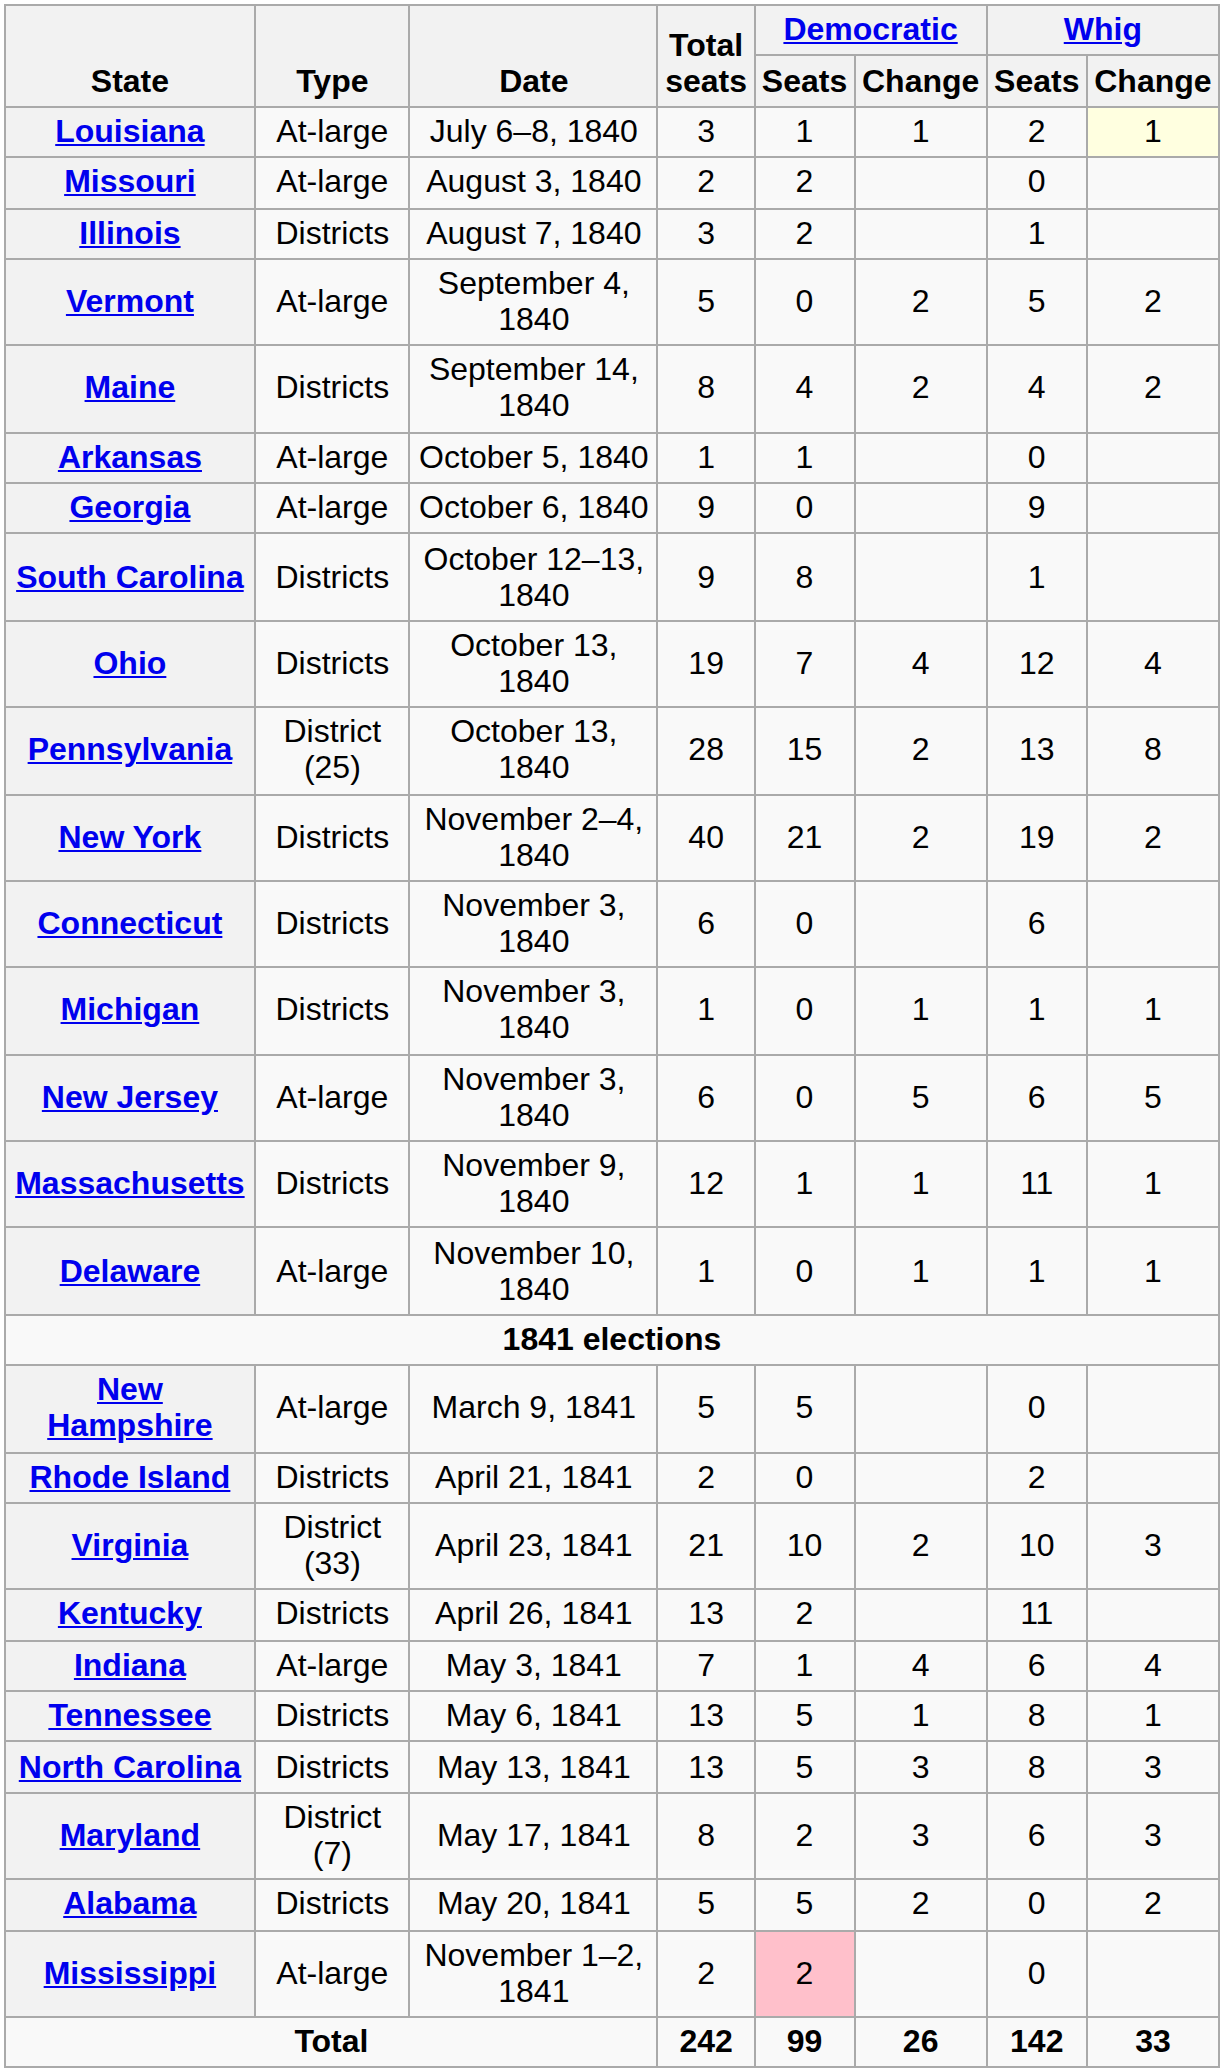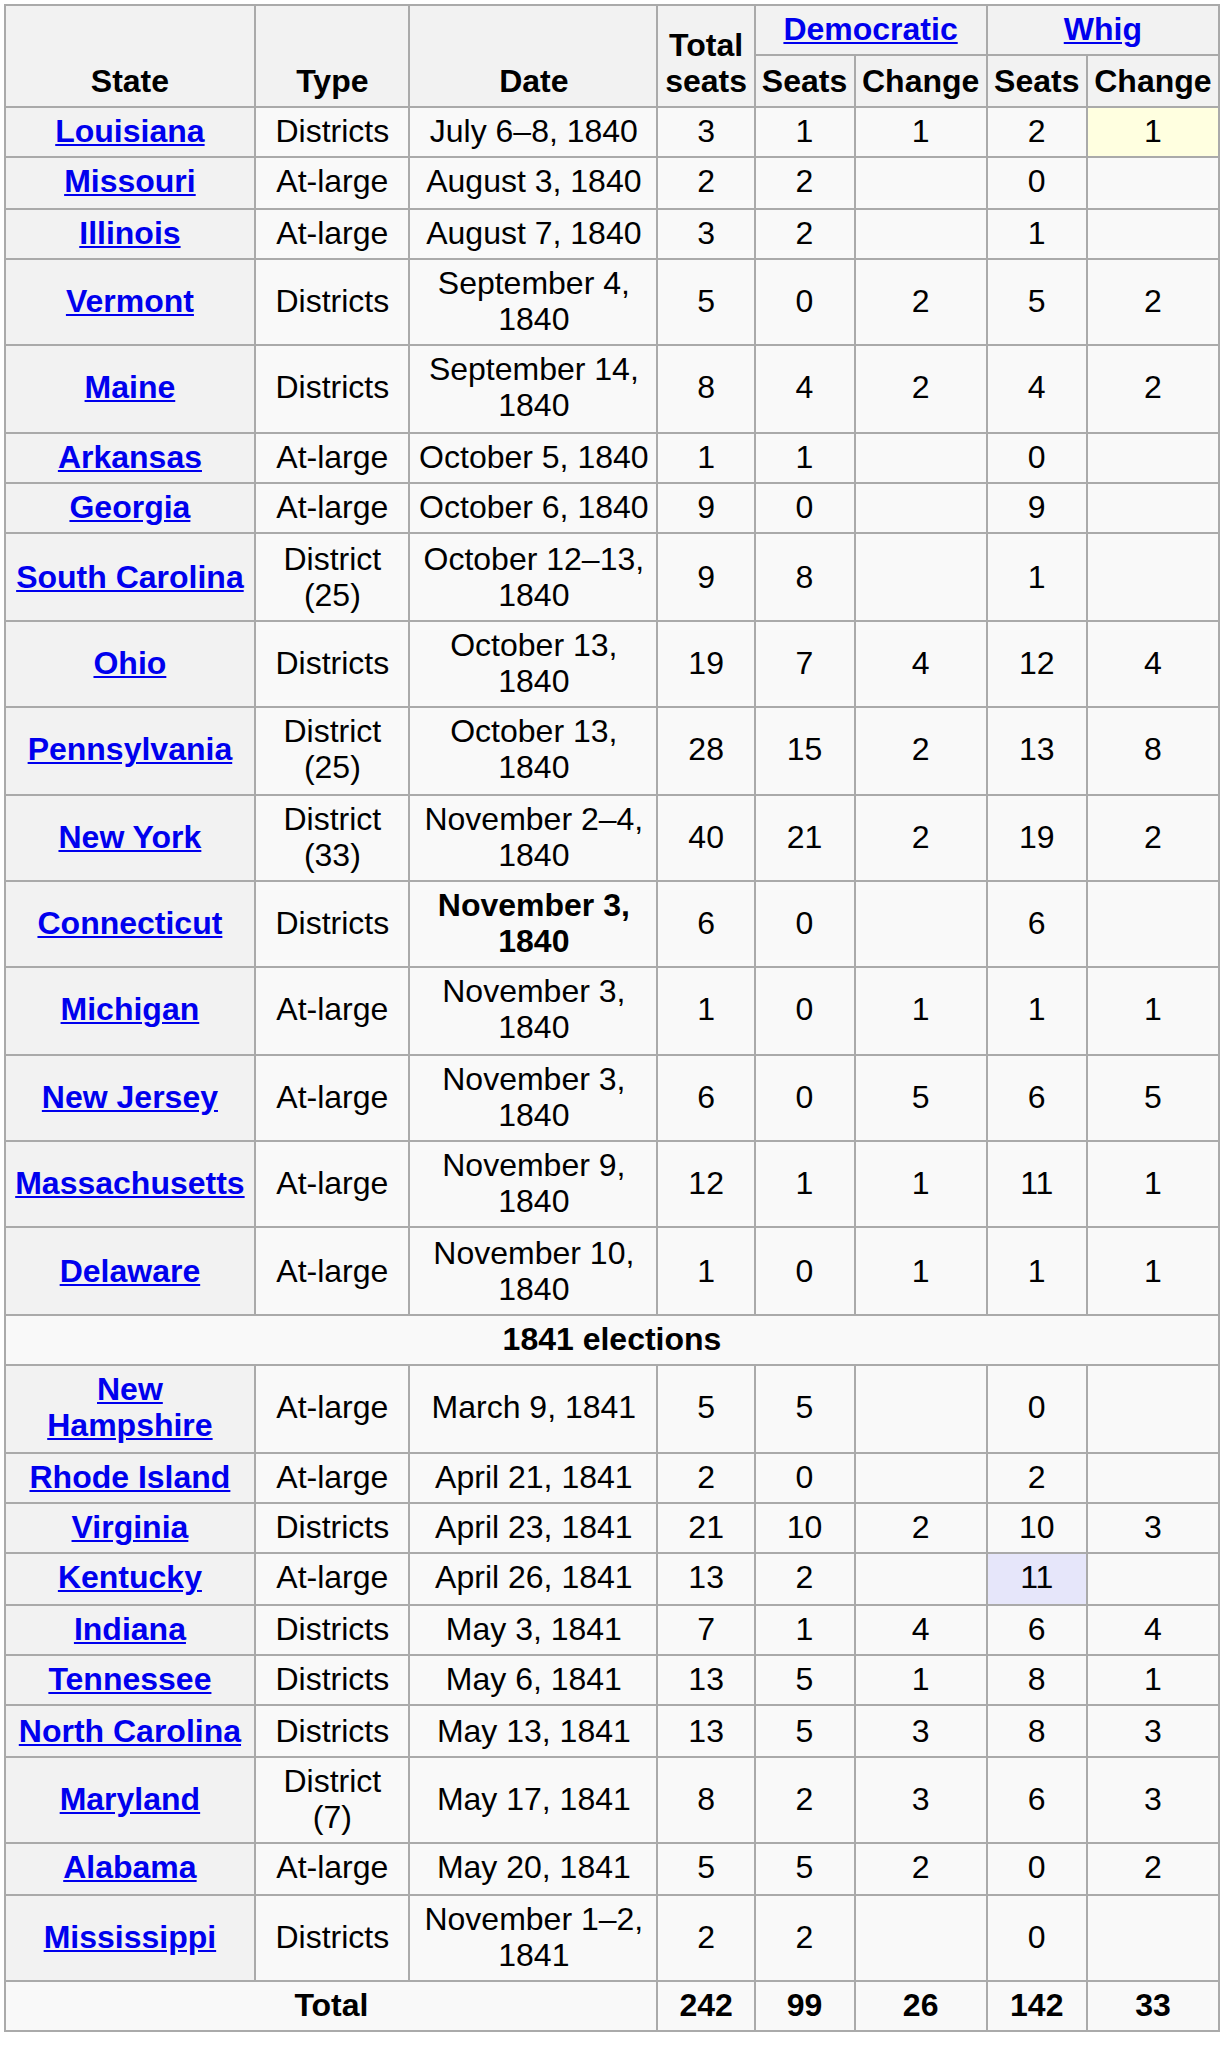Louisiana | Type: At-large -> Districts
Illinois | Type: Districts -> At-large
Vermont | Type: At-large -> Districts
South Carolina | Type: Districts -> District (25)
New York | Type: Districts -> District (33)
Connecticut | Date: normal -> bold
Michigan | Type: Districts -> At-large
Massachusetts | Type: Districts -> At-large
Rhode Island | Type: Districts -> At-large
Virginia | Type: District (33) -> Districts
Kentucky | Type: Districts -> At-large
Kentucky | Whig / Seats: no background -> lavender background
Indiana | Type: At-large -> Districts
Alabama | Type: Districts -> At-large
Mississippi | Type: At-large -> Districts
Mississippi | Democratic / Seats: pink background -> no background
